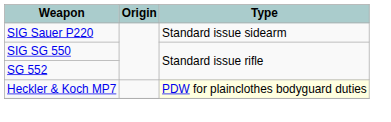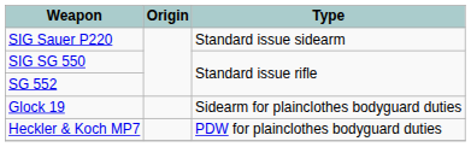+ row: Glock 19 | Sidearm for plainclothes bodyguard duties
Heckler & Koch MP7 | Type: lightyellow background -> no background
